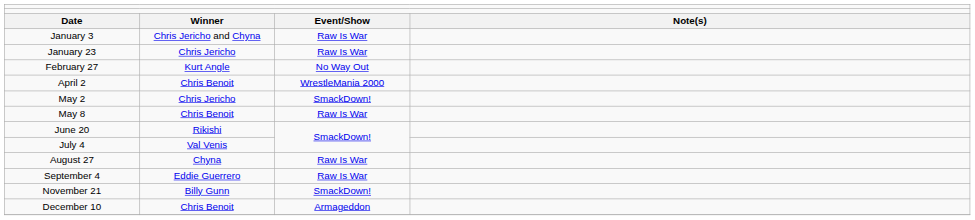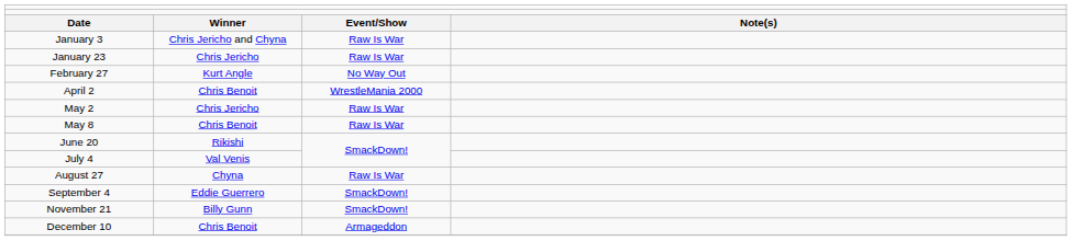May 2 | column 3: SmackDown! -> Raw Is War
September 4 | column 3: Raw Is War -> SmackDown!
